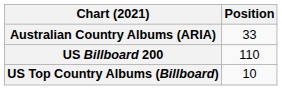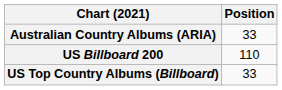US Top Country Albums (Billboard) | Position: 10 -> 33
